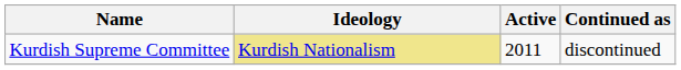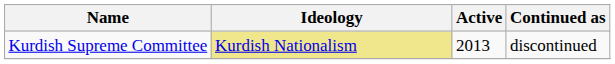Kurdish Supreme Committee | Active: 2011 -> 2013
